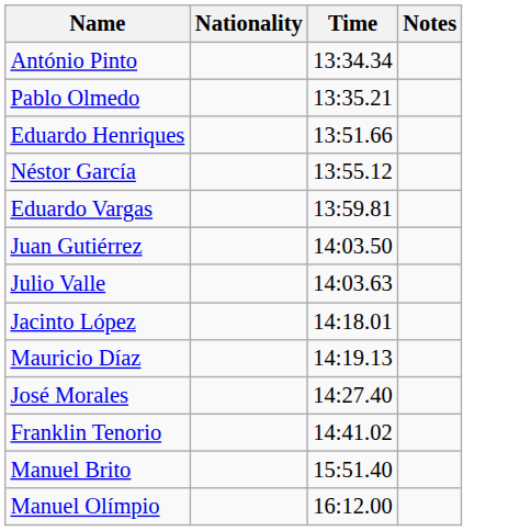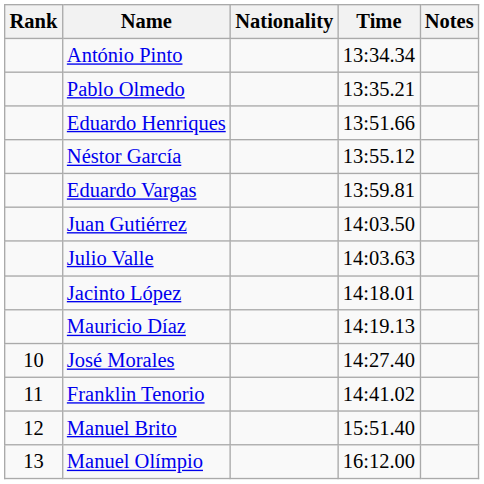+ column: Rank | 10 | 11 | 12 | 13
